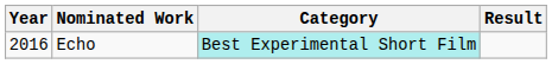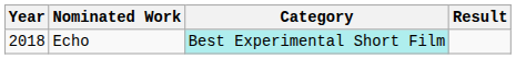Echo | Year: 2016 -> 2018
